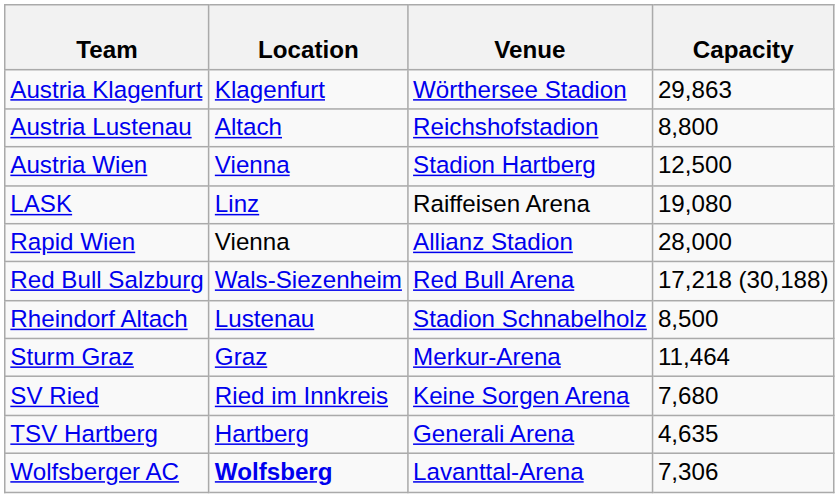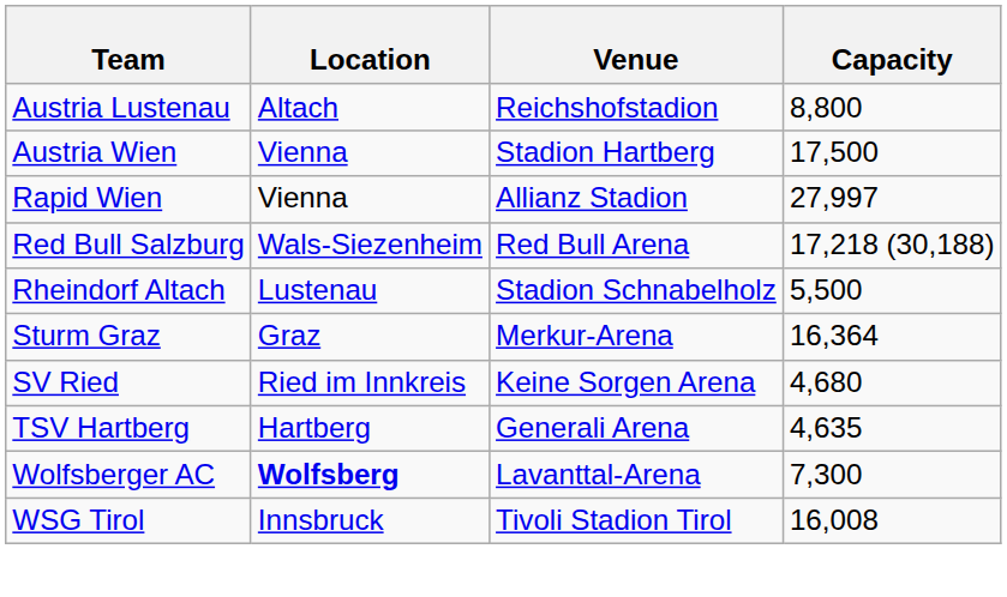- row: Austria Klagenfurt | Klagenfurt | Wörthersee Stadion | 29,863
Austria Wien | Capacity: 12,500 -> 17,500
- row: LASK | Linz | Raiffeisen Arena | 19,080
Rapid Wien | Capacity: 28,000 -> 27,997
Rheindorf Altach | Capacity: 8,500 -> 5,500
Sturm Graz | Capacity: 11,464 -> 16,364
SV Ried | Capacity: 7,680 -> 4,680
Wolfsberger AC | Capacity: 7,306 -> 7,300
+ row: WSG Tirol | Innsbruck | Tivoli Stadion Tirol | 16,008
